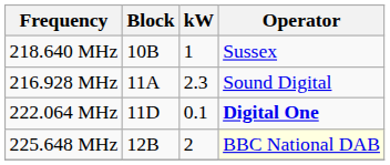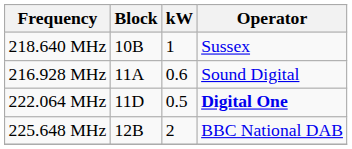216.928 MHz | kW: 2.3 -> 0.6
222.064 MHz | kW: 0.1 -> 0.5
225.648 MHz | Operator: lightyellow background -> no background
